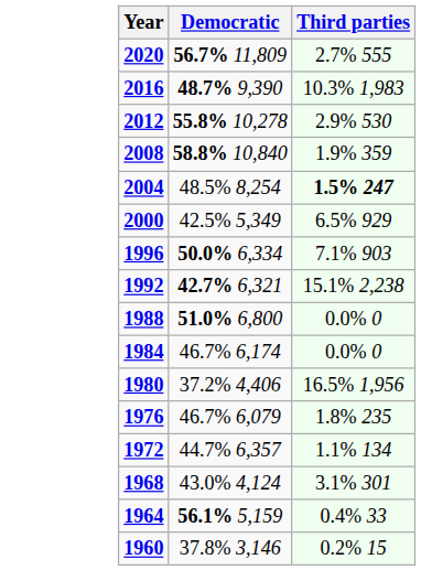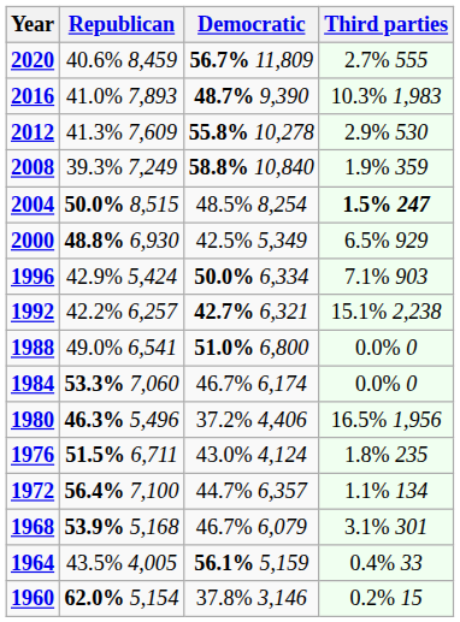+ column: Republican | 40.6% 8,459 | 41.0% 7,893 | 41.3% 7,609 | 39.3% 7,249 | 50.0% 8,515 | 48.8% 6,930 | 42.9% 5,424 | 42.2% 6,257 | 49.0% 6,541 | 53.3% 7,060 | 46.3% 5,496 | 51.5% 6,711 | 56.4% 7,100 | 53.9% 5,168 | 43.5% 4,005 | 62.0% 5,154
1976 | Democratic: 46.7% 6,079 -> 43.0% 4,124
1968 | Democratic: 43.0% 4,124 -> 46.7% 6,079
